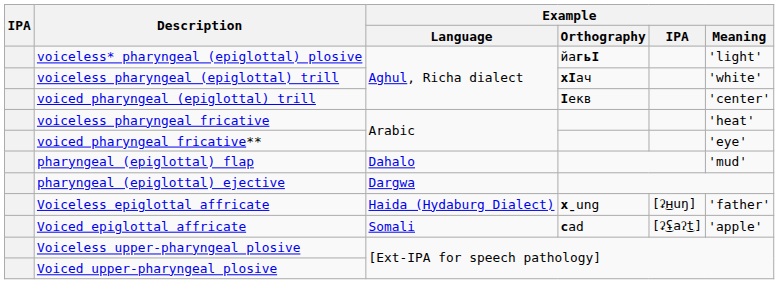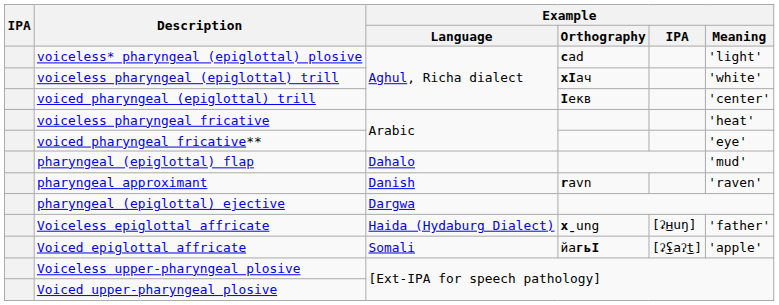voiceless* pharyngeal (epiglottal) plosive | Example / Orthography: йагьІ -> cad
+ row: pharyngeal approximant | Danish | ravn | 'raven'
Voiced epiglottal affricate | Example / Orthography: cad -> йагьІ
